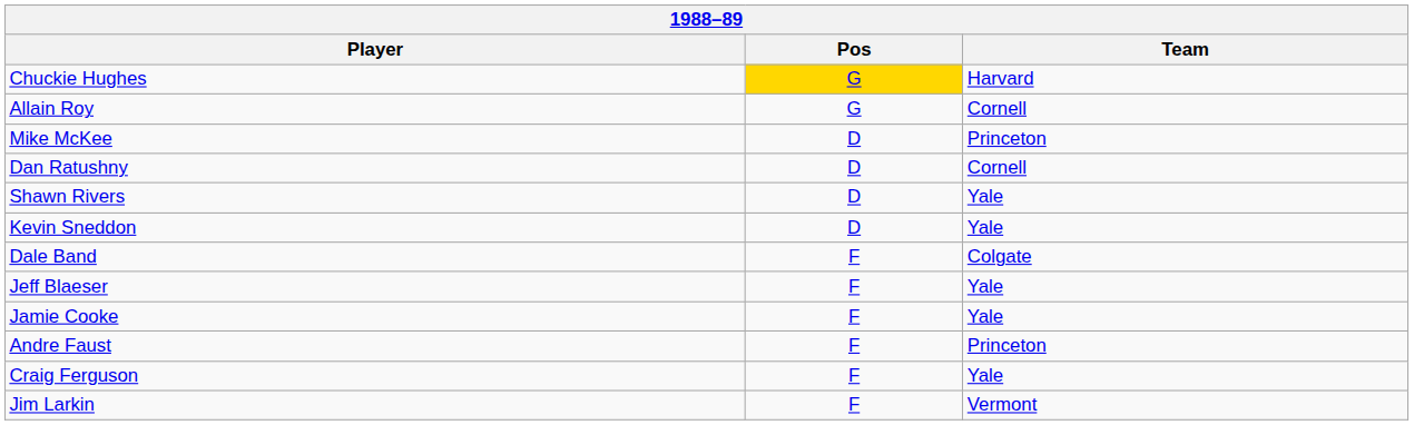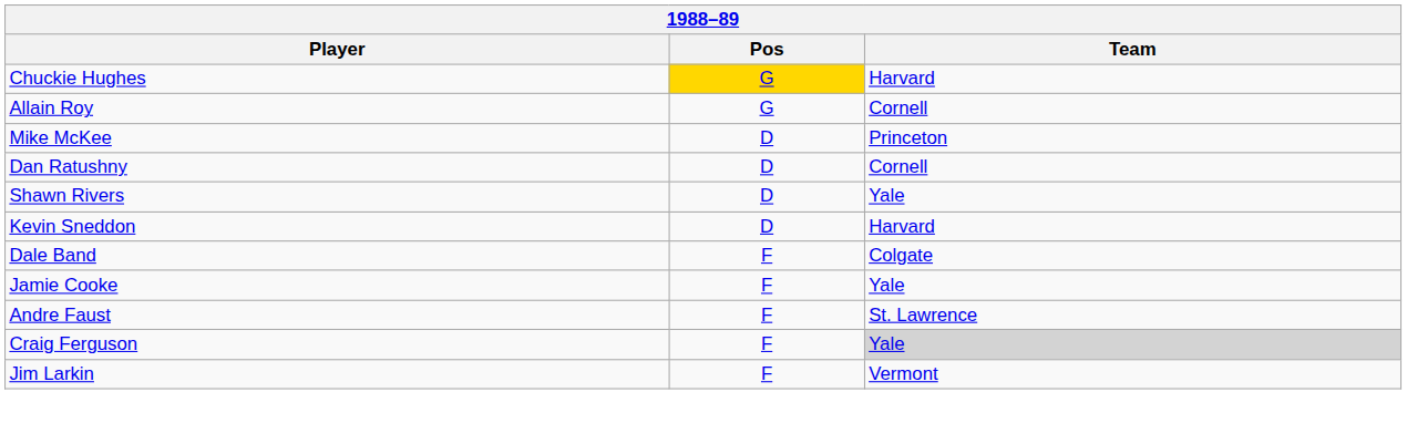Kevin Sneddon | Team: Yale -> Harvard
- row: Jeff Blaeser | F | Yale
Andre Faust | Team: Princeton -> St. Lawrence
Craig Ferguson | Team: no background -> lightgrey background
